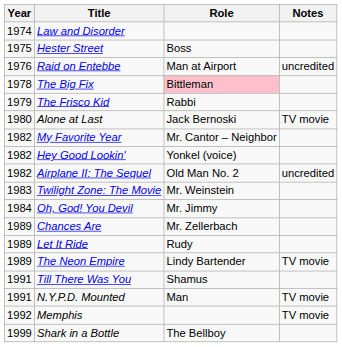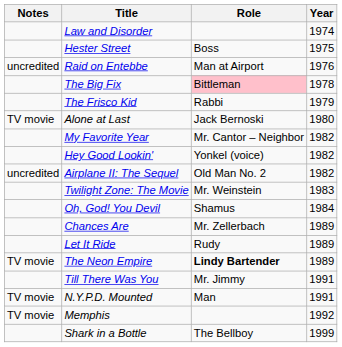columns swapped: Year <-> Notes
Oh, God! You Devil | Role: Mr. Jimmy -> Shamus
The Neon Empire | Role: normal -> bold
Till There Was You | Role: Shamus -> Mr. Jimmy
